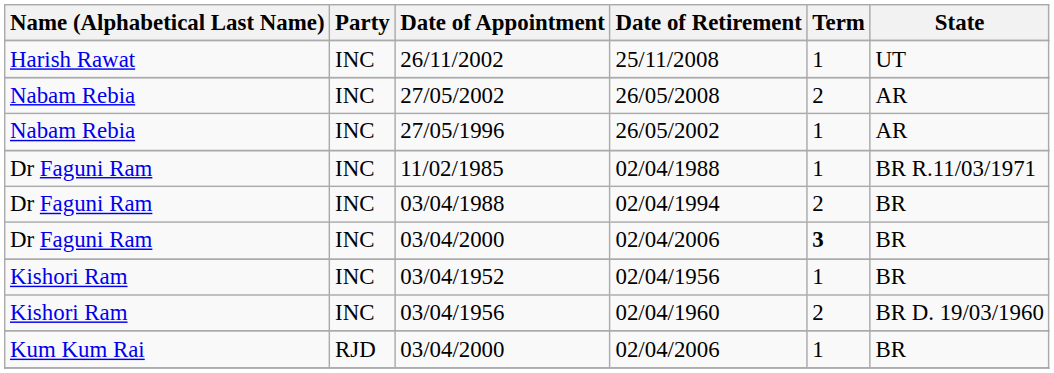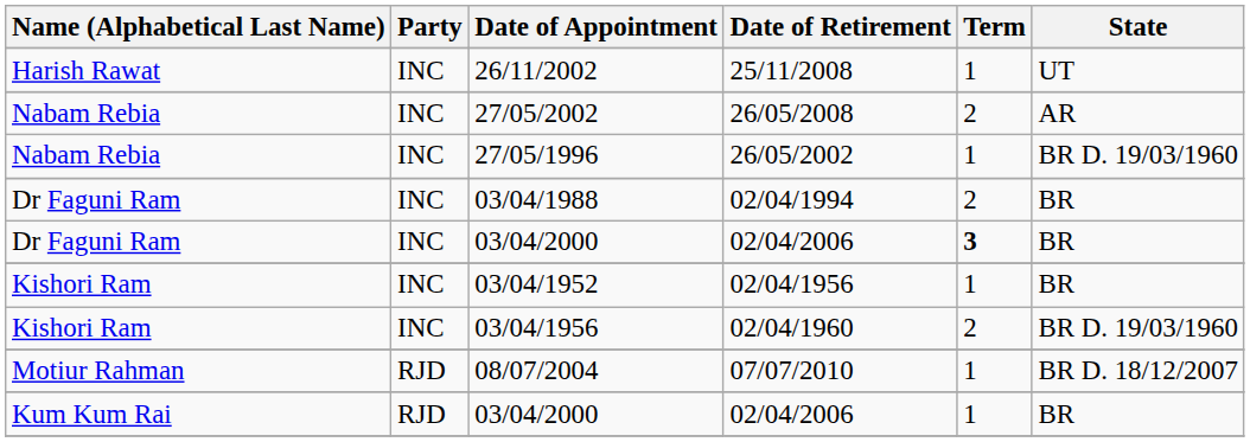27/05/1996 | State: AR -> BR D. 19/03/1960
- row: Dr Faguni Ram | INC | 11/02/1985 | 02/04/1988 | 1 | BR R.11/03/1971
+ row: Motiur Rahman | RJD | 08/07/2004 | 07/07/2010 | 1 | BR D. 18/12/2007
